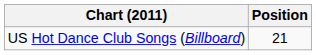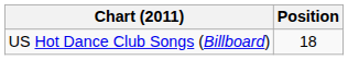US Hot Dance Club Songs (Billboard) | Position: 21 -> 18
